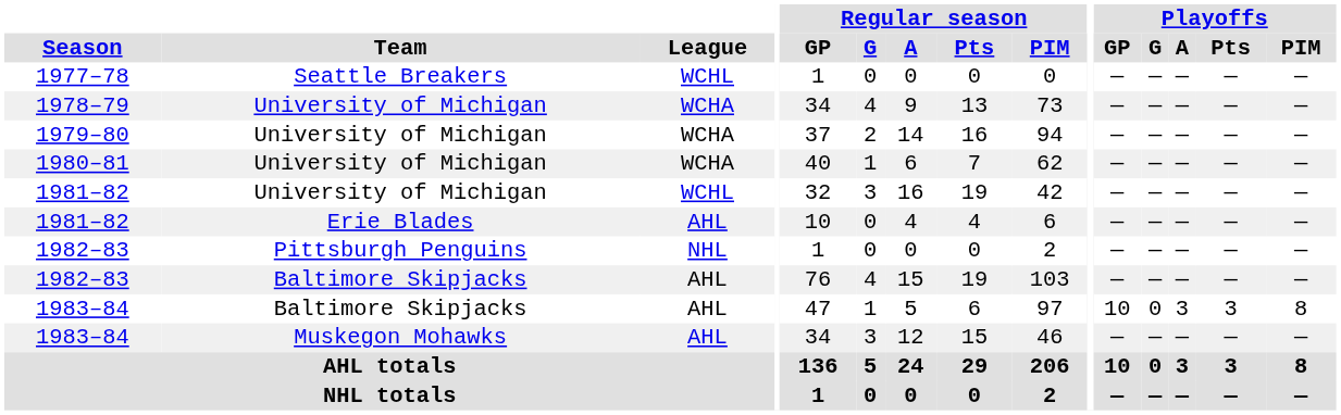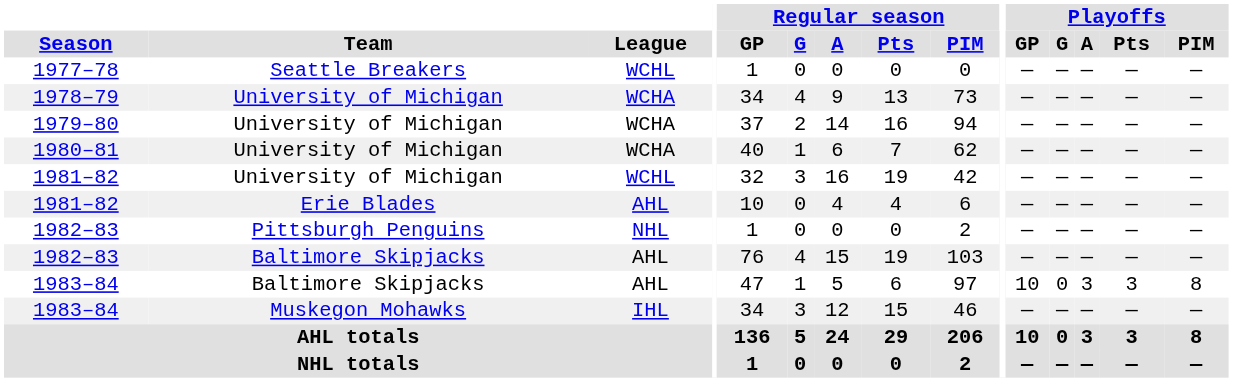1983–84 / Muskegon Mohawks | League: AHL -> IHL
